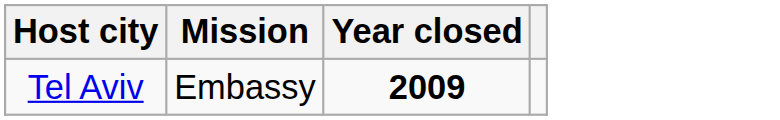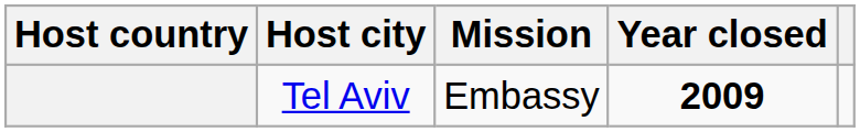+ column: Host country
